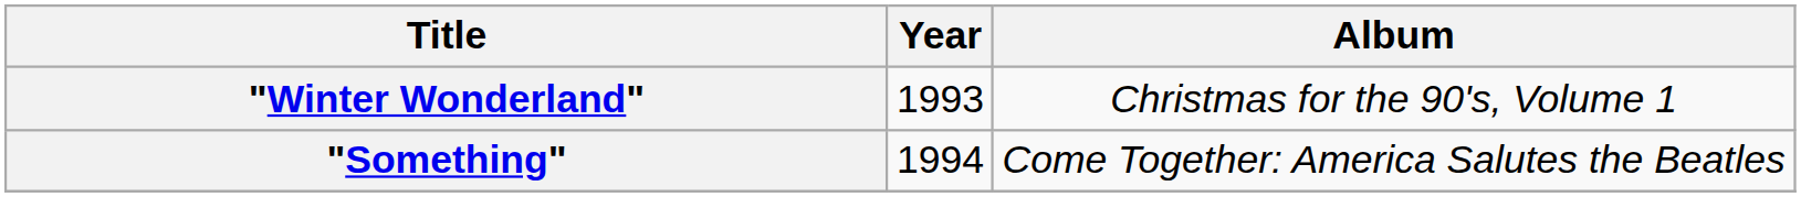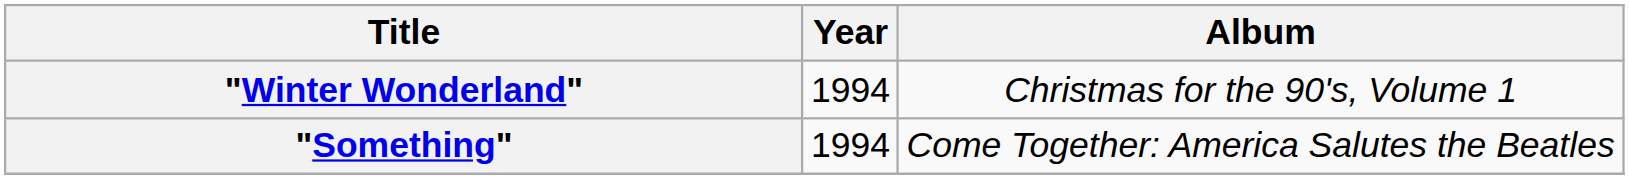"Winter Wonderland" | Year: 1993 -> 1994
